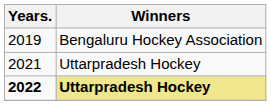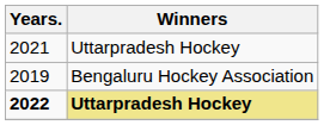rows swapped: 2019 <-> 2021
